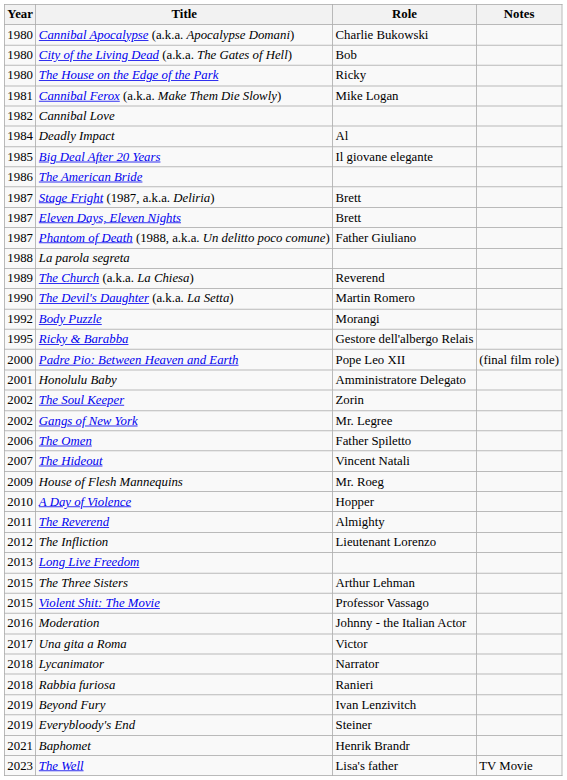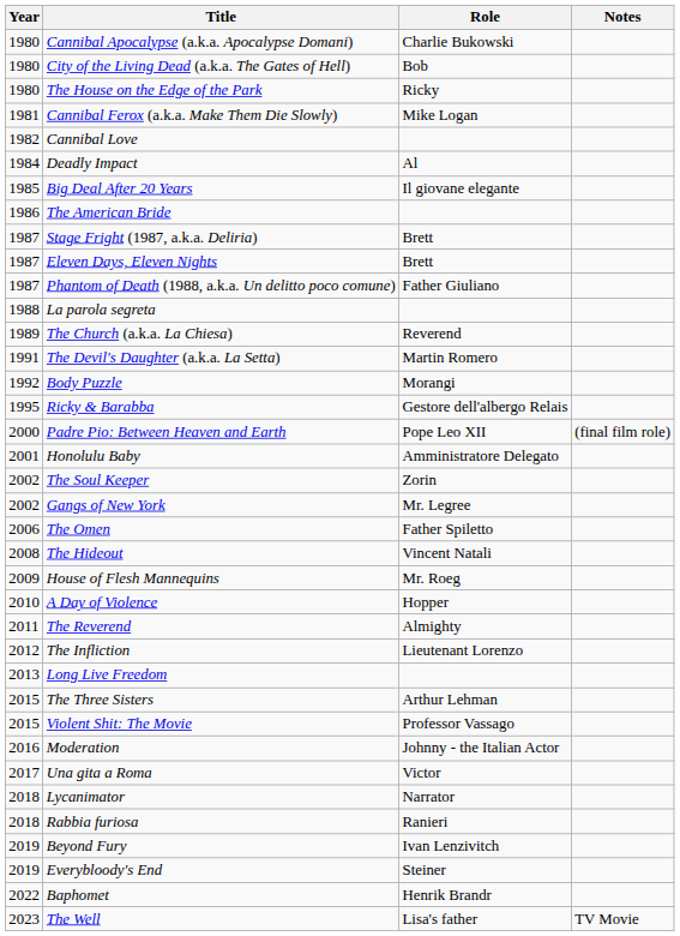The Devil's Daughter (a.k.a. La Setta) | Year: 1990 -> 1991
The Hideout | Year: 2007 -> 2008
Baphomet | Year: 2021 -> 2022
